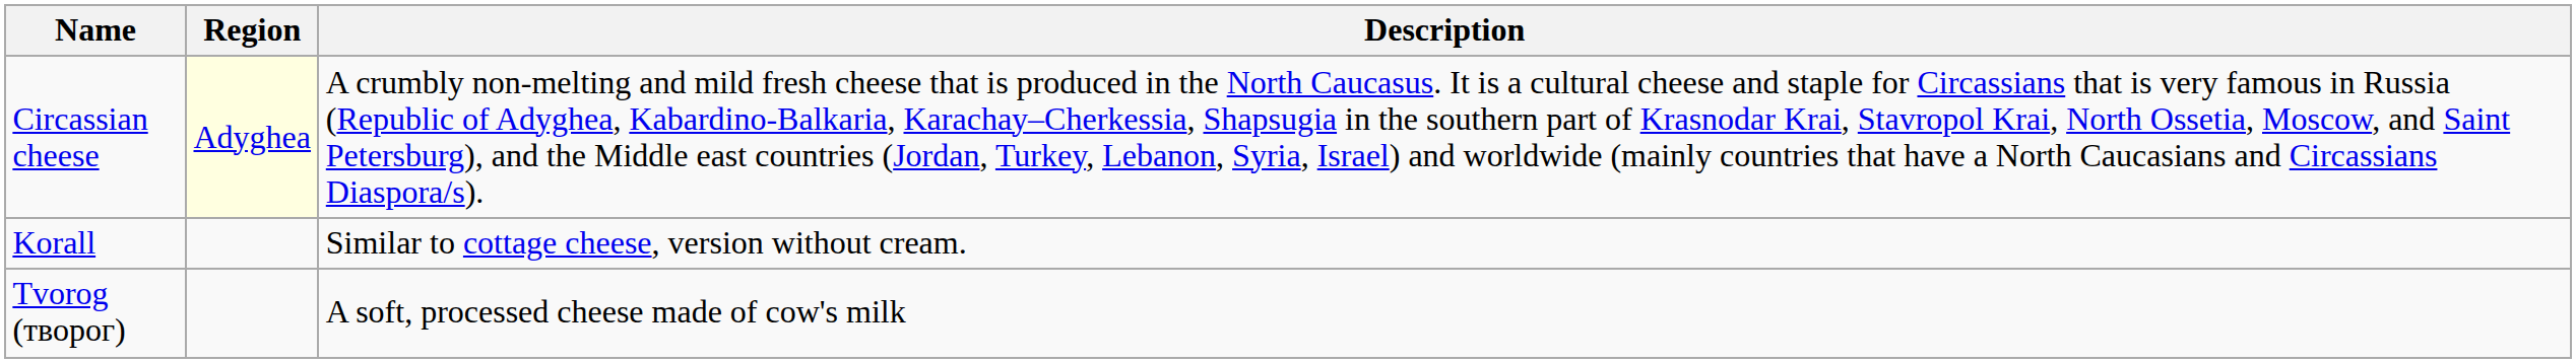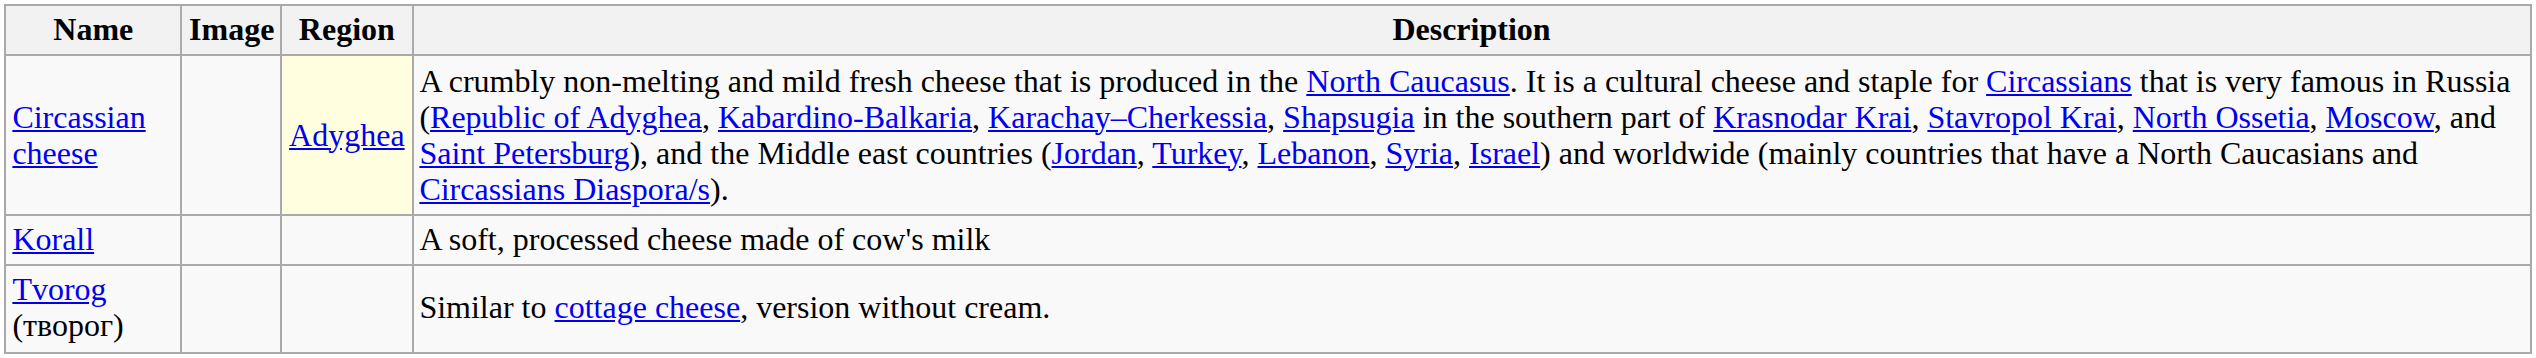+ column: Image
Korall | Description: Similar to cottage cheese, version without cream. -> A soft, processed cheese made of cow's milk
Tvorog (творог) | Description: A soft, processed cheese made of cow's milk -> Similar to cottage cheese, version without cream.
